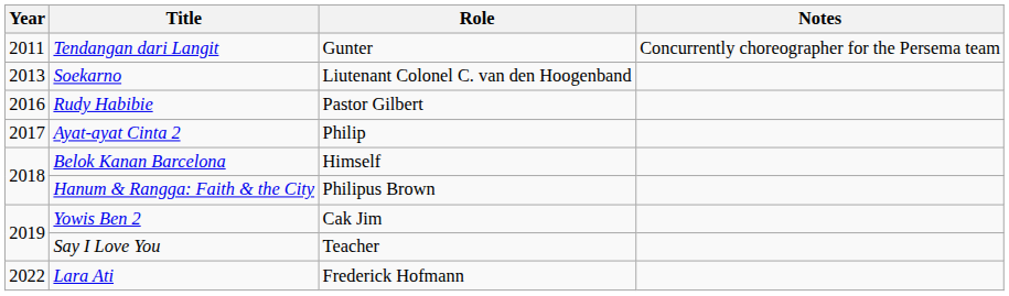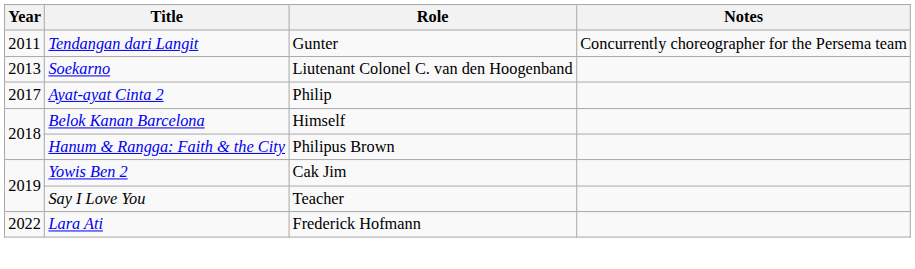- row: 2016 | Rudy Habibie | Pastor Gilbert
